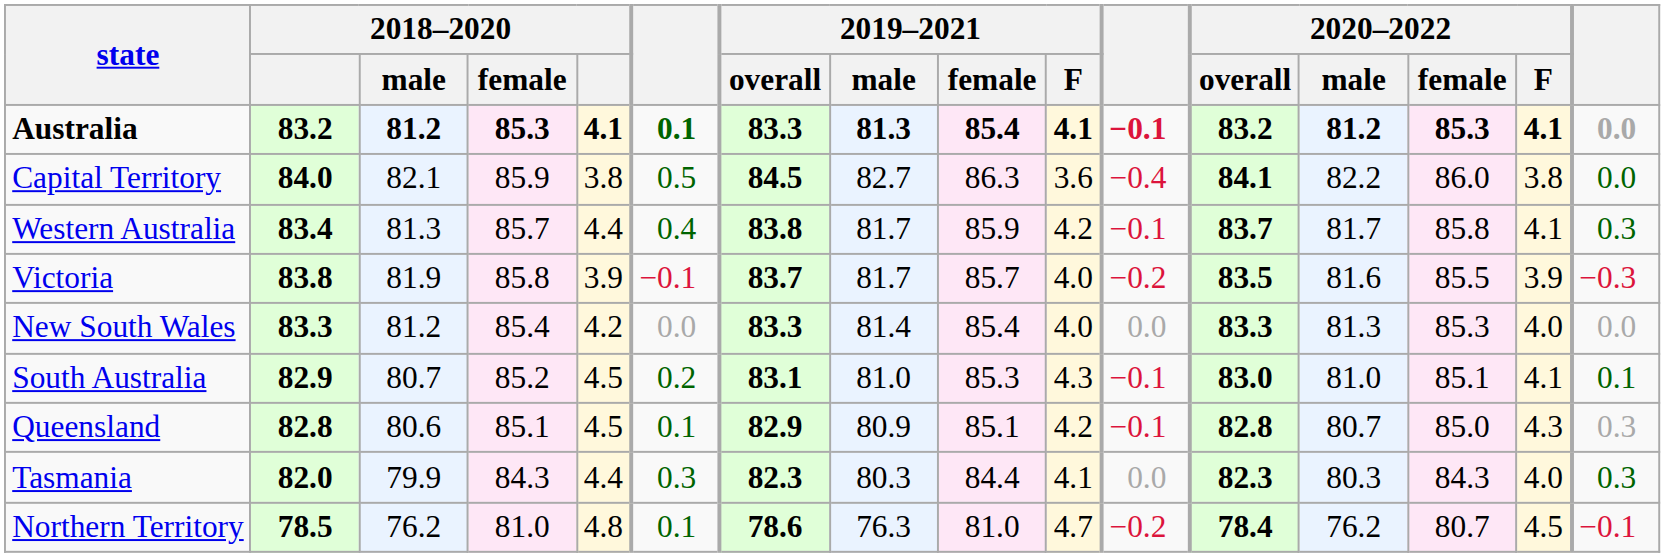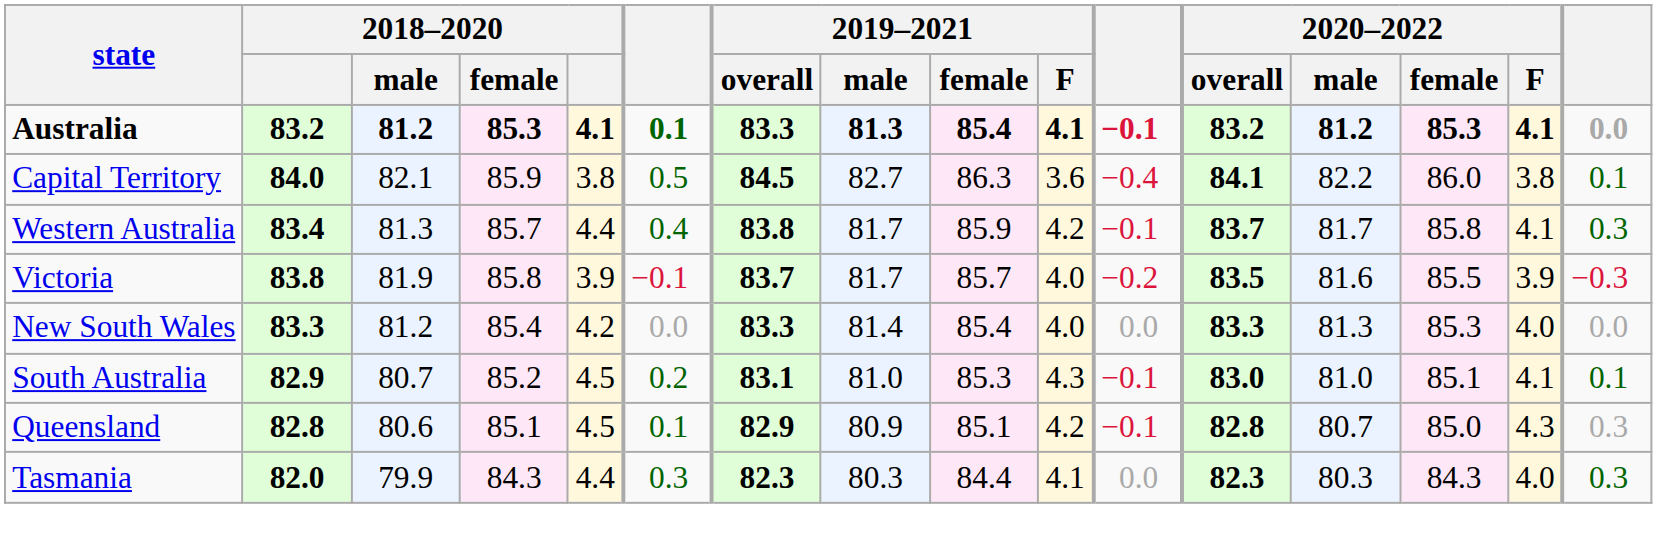Capital Territory | column 16: 0.0 -> 0.1
- row: Northern Territory | 78.5 | 76.2 | 81.0 | 4.8 | 0.1 | 78.6 | 76.3 | 81.0 | 4.7 | −0.2 | 78.4 | 76.2 | 80.7 | 4.5 | −0.1
